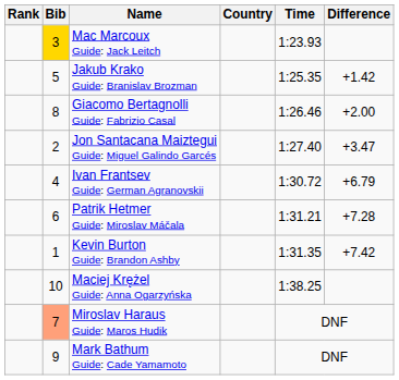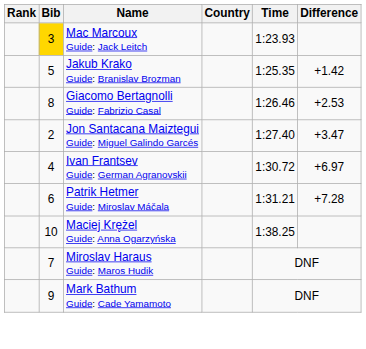Giacomo Bertagnolli Guide: Fabrizio Casal | Difference: +2.00 -> +2.53
Ivan Frantsev Guide: German Agranovskii | Difference: +6.79 -> +6.97
- row: 1 | Kevin Burton Guide: Brandon Ashby | 1:31.35 | +7.42
Miroslav Haraus Guide: Maros Hudik | Bib: lightsalmon background -> no background
